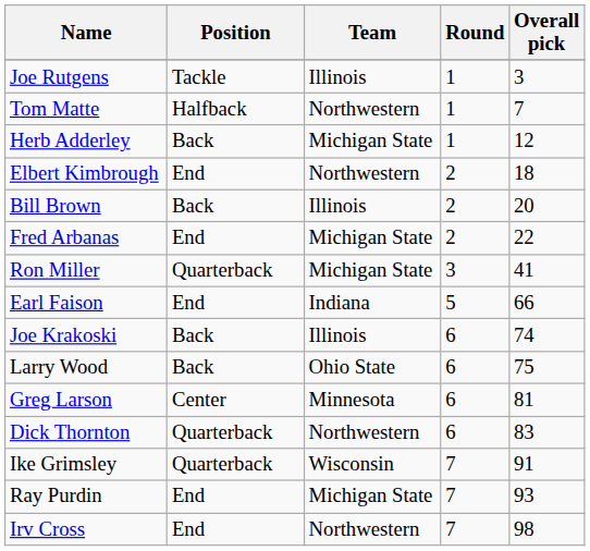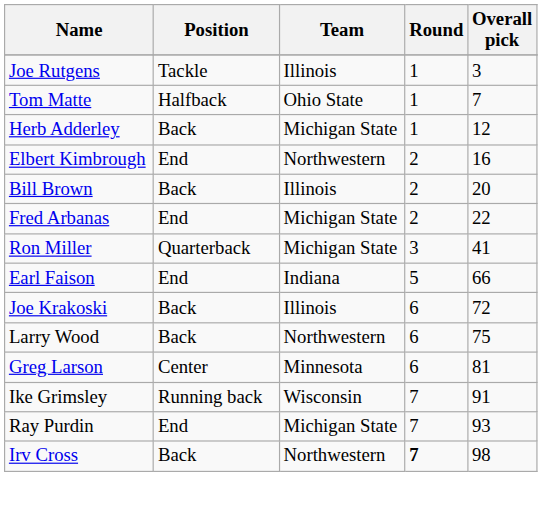Tom Matte | Team: Northwestern -> Ohio State
Elbert Kimbrough | Overall pick: 18 -> 16
Joe Krakoski | Overall pick: 74 -> 72
Larry Wood | Team: Ohio State -> Northwestern
- row: Dick Thornton | Quarterback | Northwestern | 6 | 83
Ike Grimsley | Position: Quarterback -> Running back
Irv Cross | Position: End -> Back
Irv Cross | Round: normal -> bold
